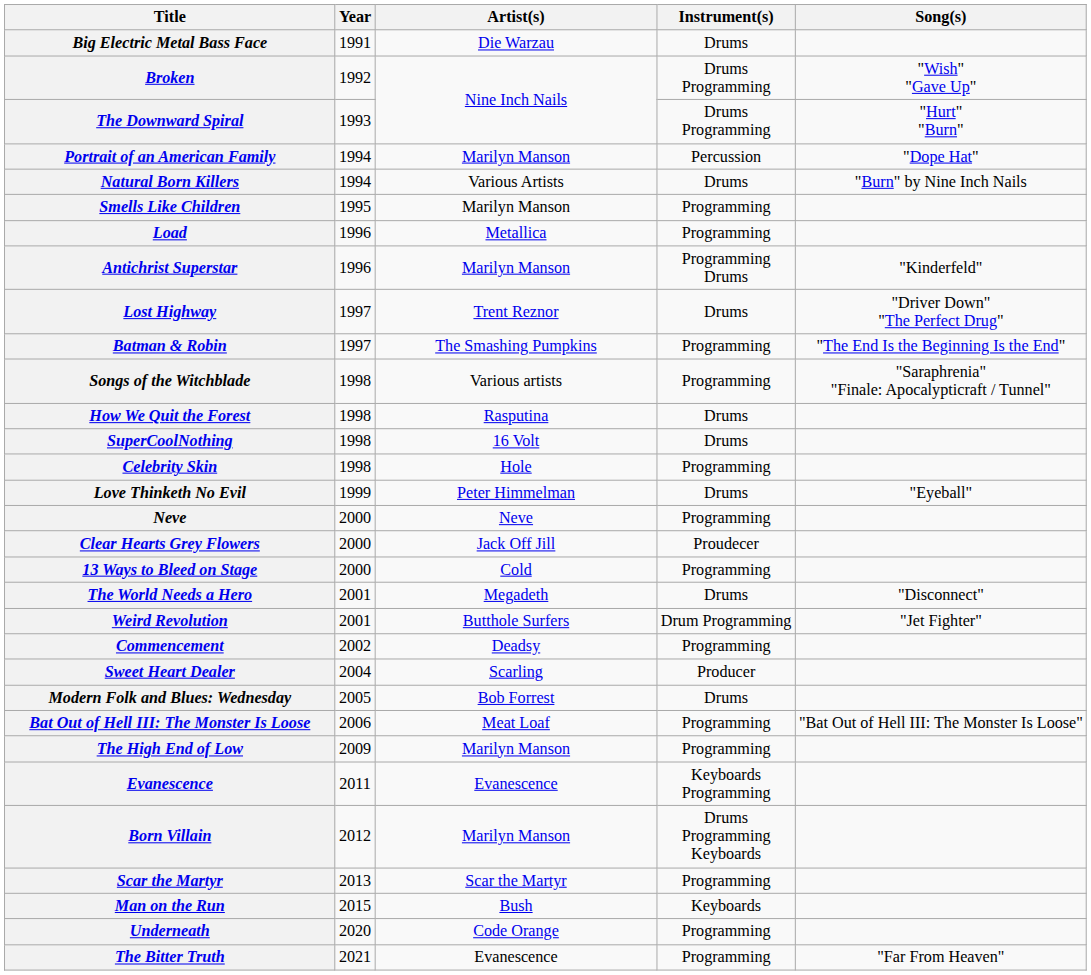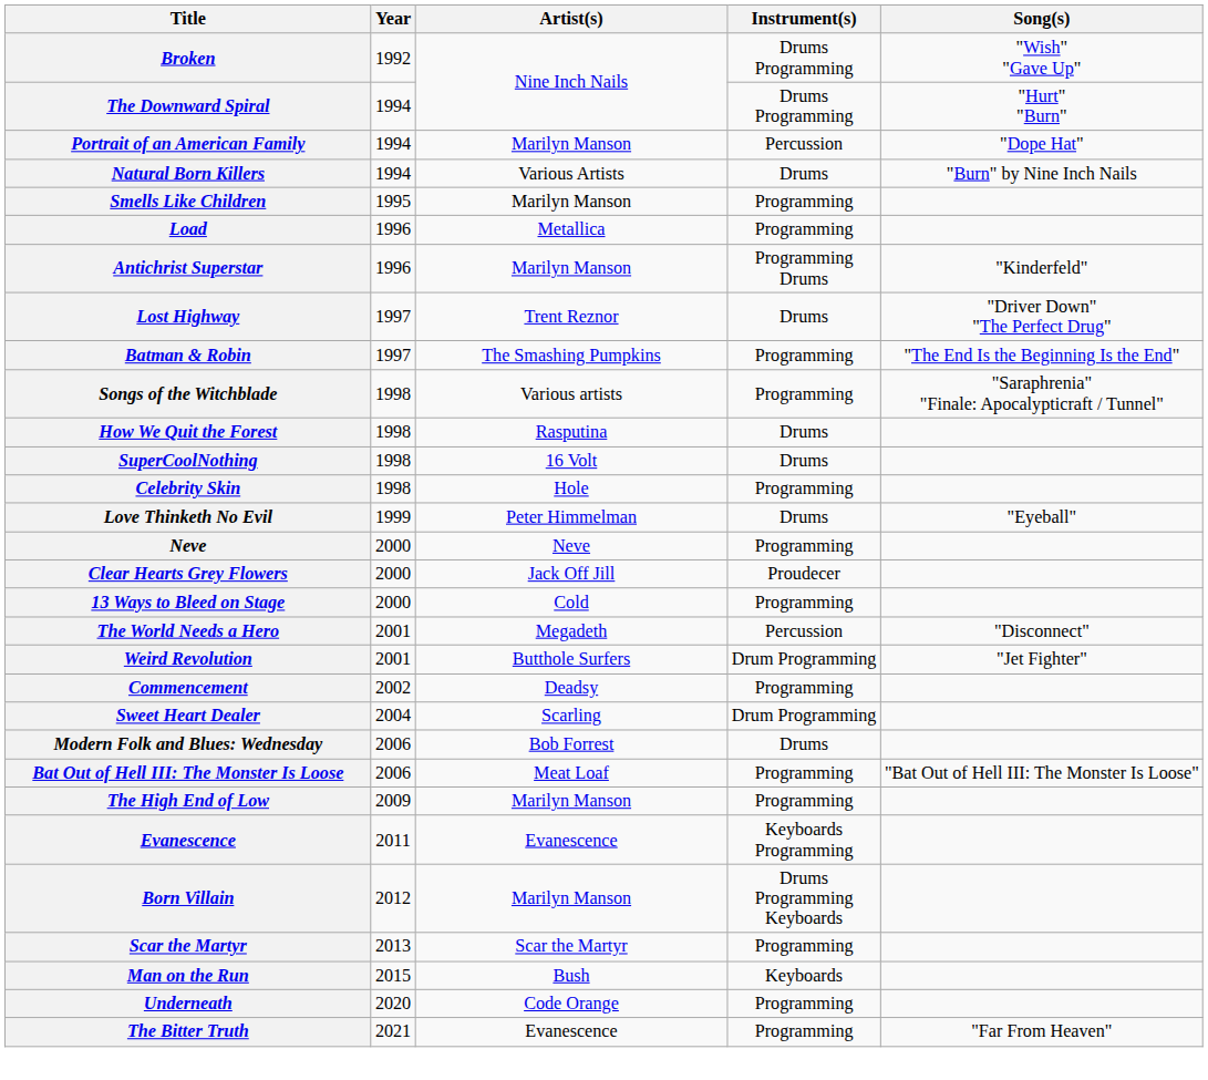- row: Big Electric Metal Bass Face | 1991 | Die Warzau | Drums
The Downward Spiral | Year: 1993 -> 1994
The World Needs a Hero | Instrument(s): Drums -> Percussion
Sweet Heart Dealer | Instrument(s): Producer -> Drum Programming
Modern Folk and Blues: Wednesday | Year: 2005 -> 2006
